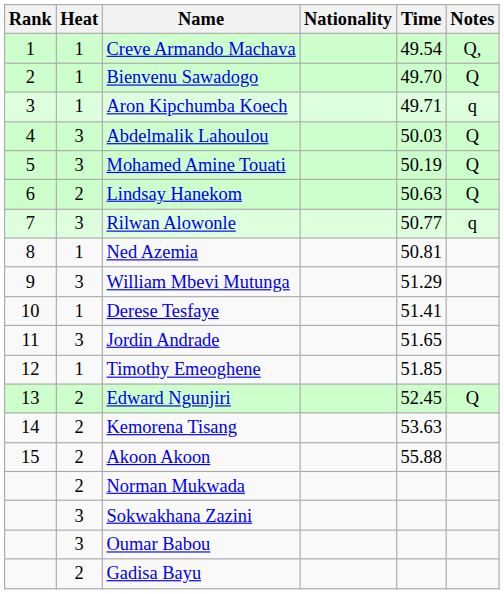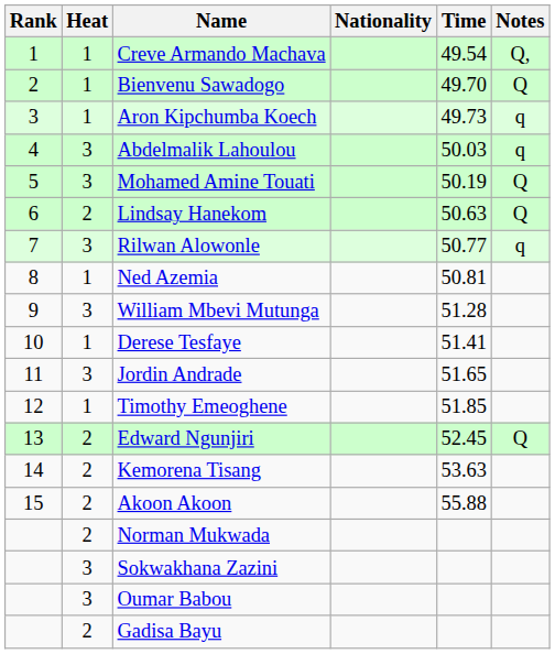Aron Kipchumba Koech | Time: 49.71 -> 49.73
Abdelmalik Lahoulou | Notes: Q -> q
William Mbevi Mutunga | Time: 51.29 -> 51.28
